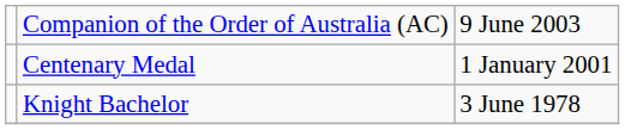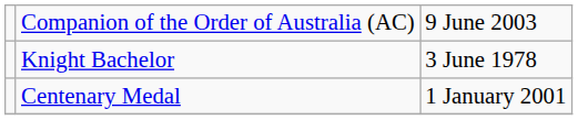rows swapped: Knight Bachelor <-> Centenary Medal
